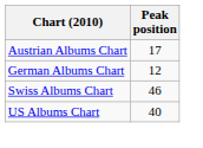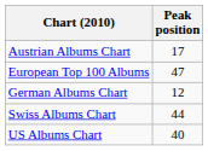+ row: European Top 100 Albums | 47
Swiss Albums Chart | Peak position: 46 -> 44
